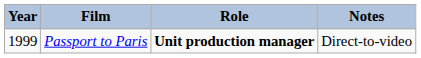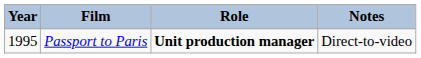Passport to Paris | Year: 1999 -> 1995
